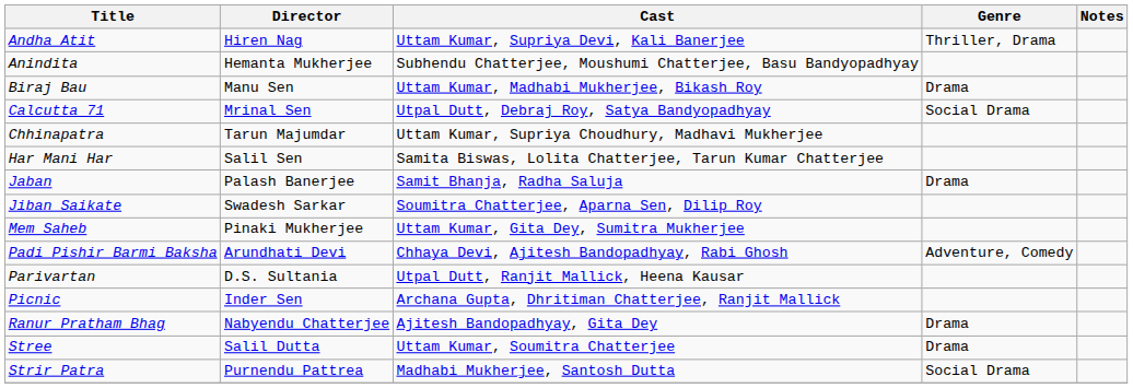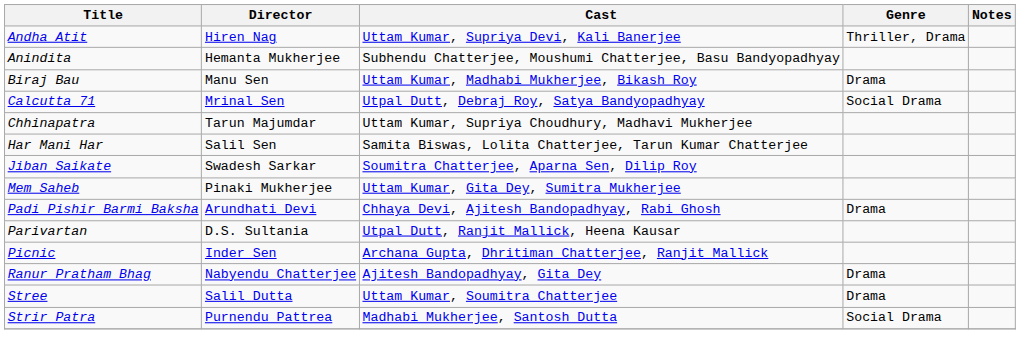- row: Jaban | Palash Banerjee | Samit Bhanja, Radha Saluja | Drama
Padi Pishir Barmi Baksha | Genre: Adventure, Comedy -> Drama
